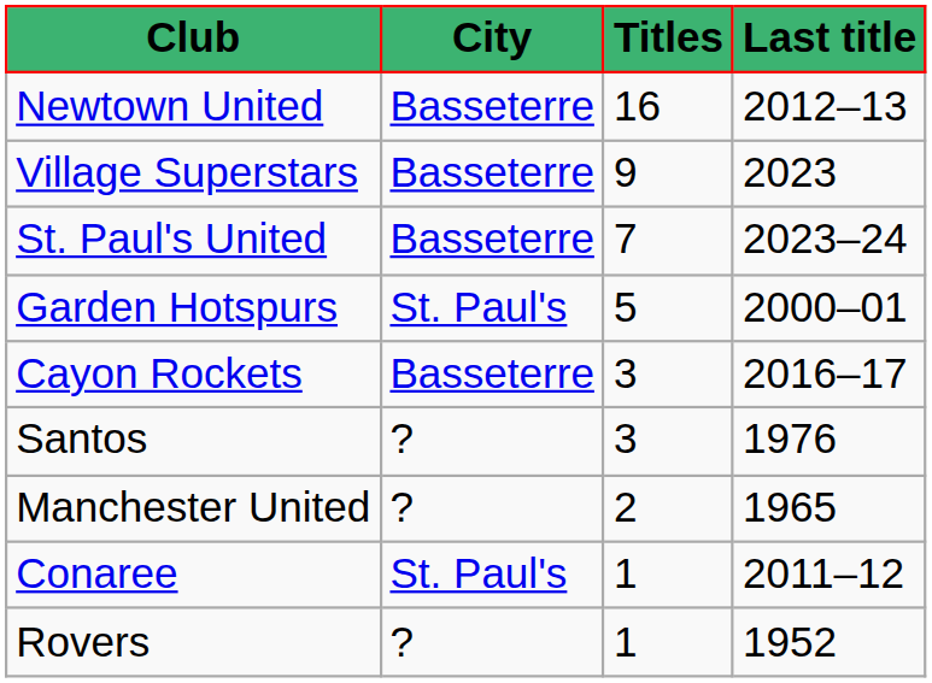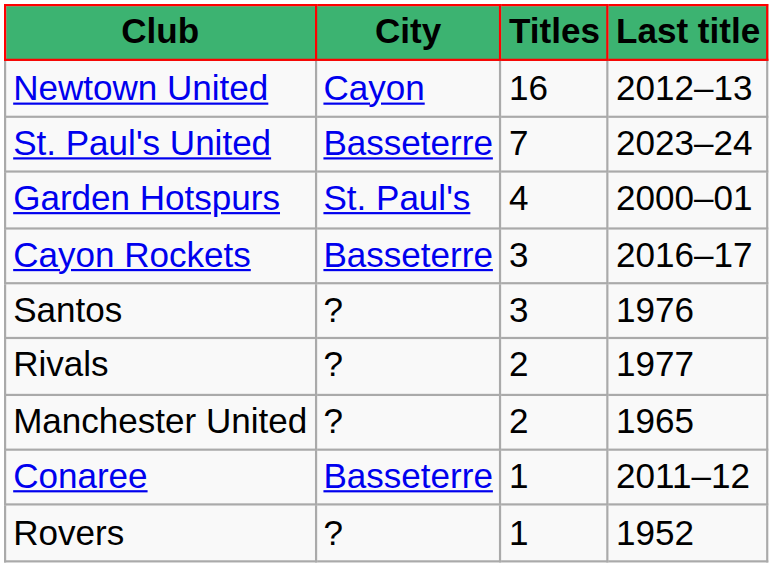Newtown United | City: Basseterre -> Cayon
- row: Village Superstars | Basseterre | 9 | 2023
Garden Hotspurs | Titles: 5 -> 4
+ row: Rivals | ? | 2 | 1977
Conaree | City: St. Paul's -> Basseterre
